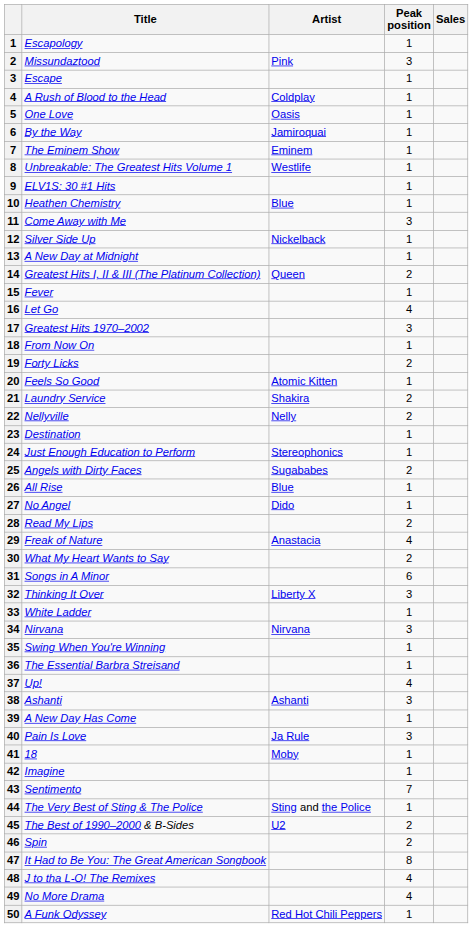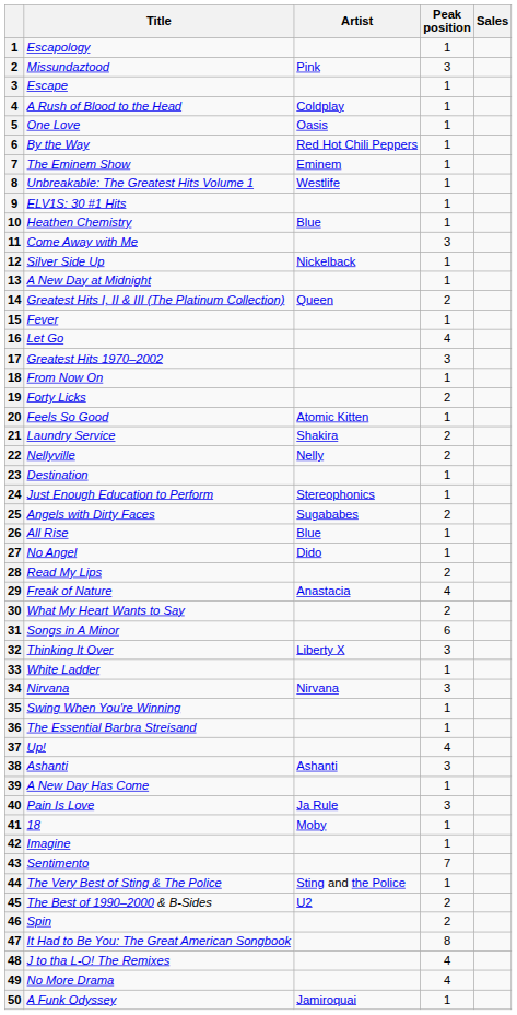By the Way | Artist: Jamiroquai -> Red Hot Chili Peppers
A Funk Odyssey | Artist: Red Hot Chili Peppers -> Jamiroquai
